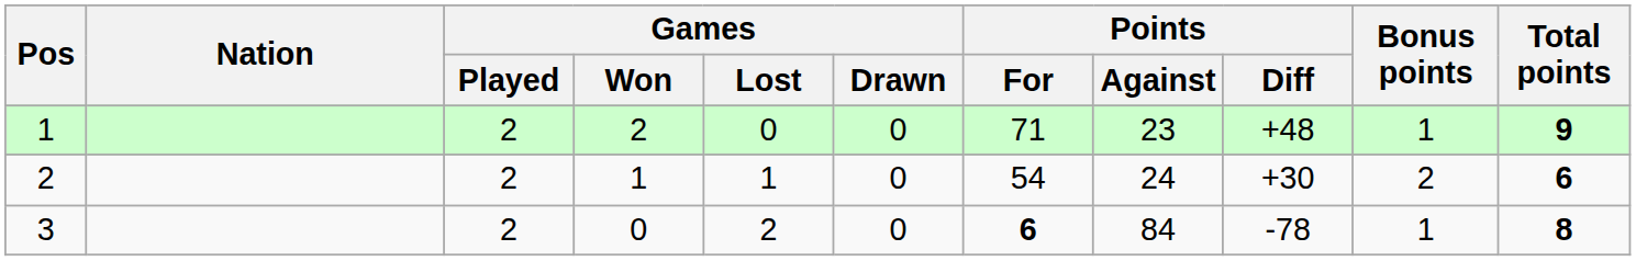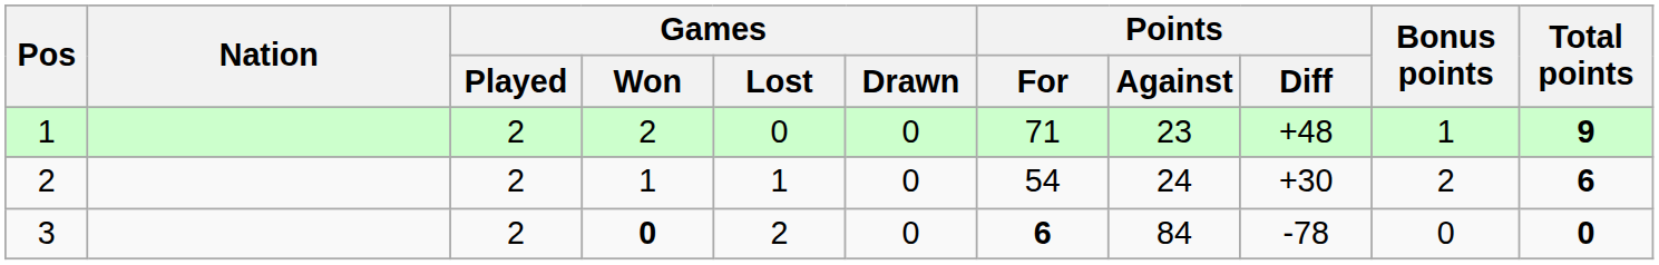3 | Games / Won: normal -> bold
3 | Bonus points: 1 -> 0
3 | Total points: 8 -> 0
